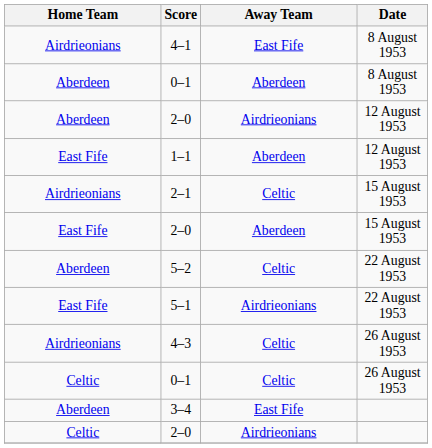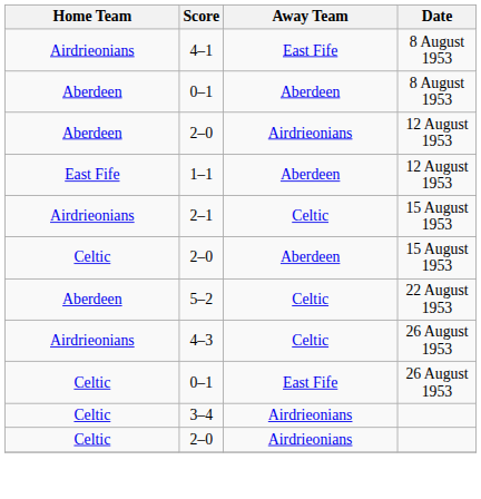2–0 / 15 August 1953 | Home Team: East Fife -> Celtic
- row: East Fife | 5–1 | Airdrieonians | 22 August 1953
0–1 / 26 August 1953 | Away Team: Celtic -> East Fife
3–4 | Home Team: Aberdeen -> Celtic
3–4 | Away Team: East Fife -> Airdrieonians
